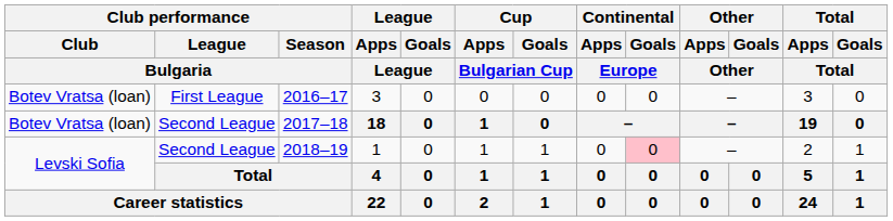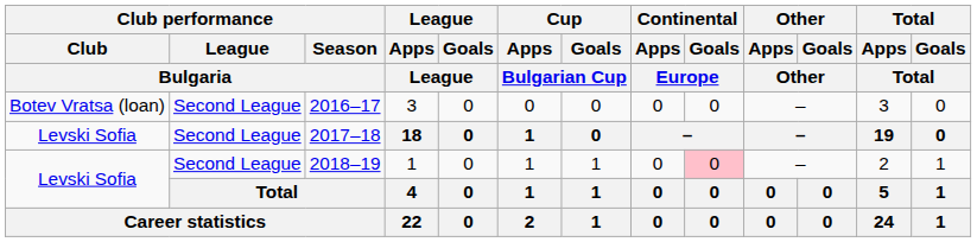2016–17 | Club performance / League / Bulgaria: First League -> Second League
2017–18 | Club performance / Club / Bulgaria: Botev Vratsa (loan) -> Levski Sofia
